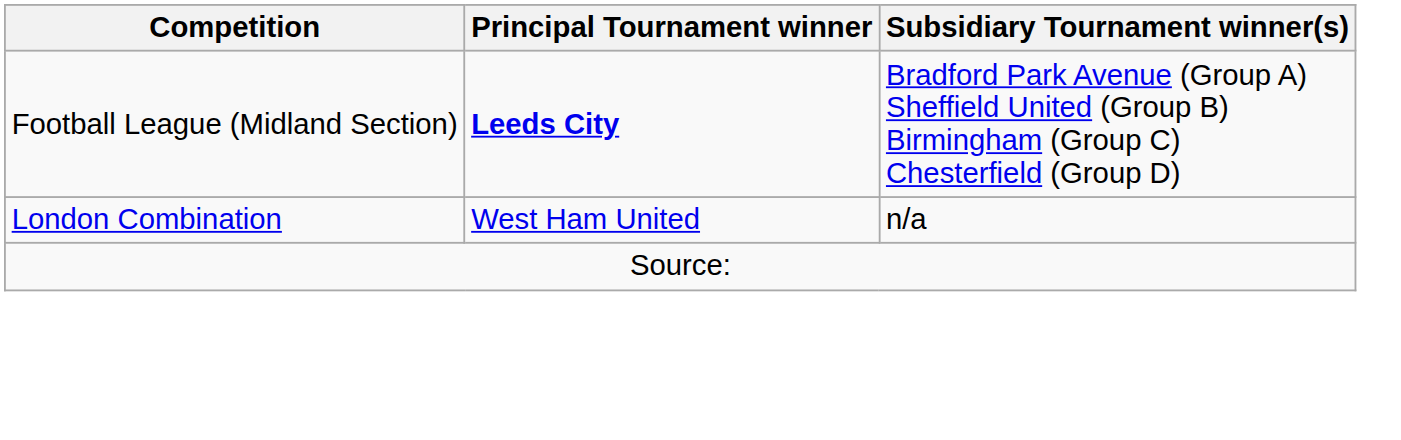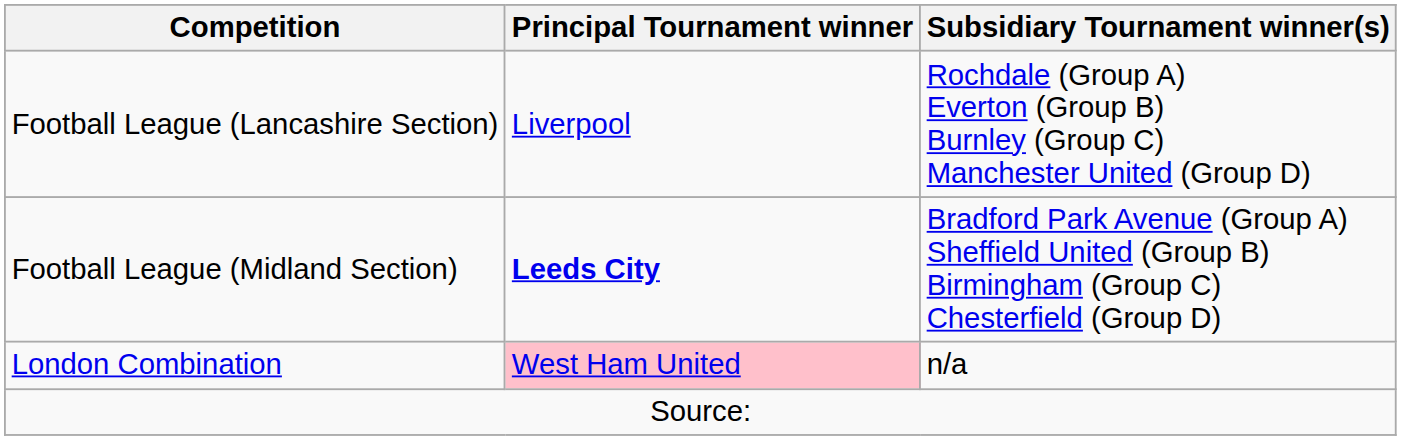+ row: Football League (Lancashire Section) | Liverpool | Rochdale (Group A) Everton (Group B) Burnley (Group C) Manchester United (Group D)
London Combination | Principal Tournament winner: no background -> pink background
